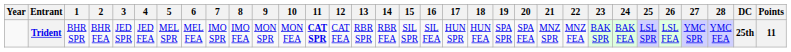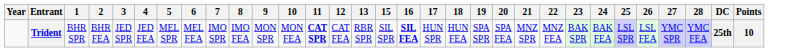- column: 14 | RBR FEA
Trident | 16: normal -> bold
Trident | Points: 11 -> 10
